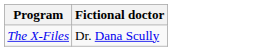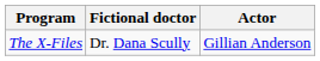+ column: Actor | Gillian Anderson
